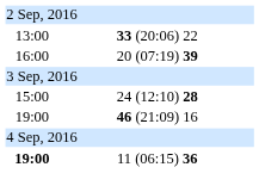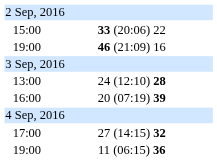33 (20:06) 22 | column 1: 13:00 -> 15:00
rows swapped: 20 (07:19) 39 <-> 46 (21:09) 16
24 (12:10) 28 | column 1: 15:00 -> 13:00
+ row: 17:00 | 27 (14:15) 32
11 (06:15) 36 | column 1: bold -> normal
